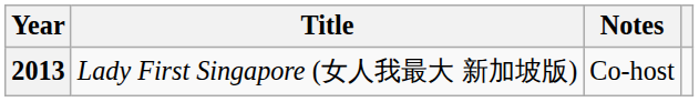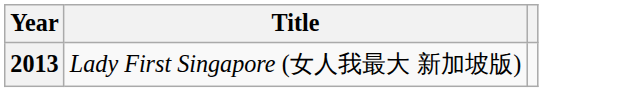- column: Notes | Co-host
